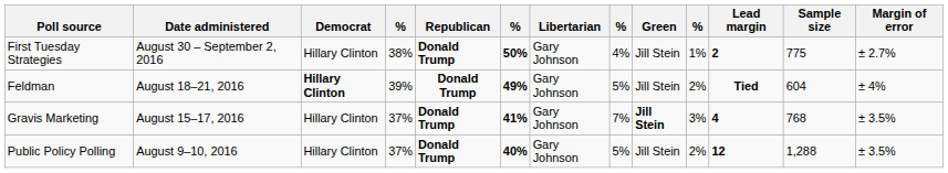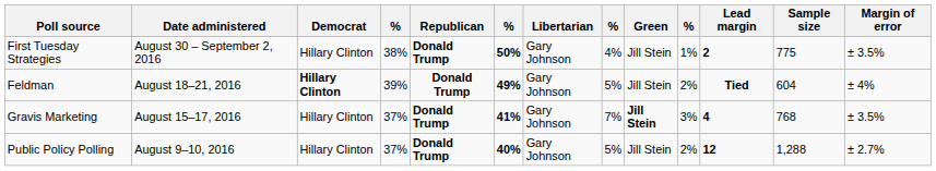First Tuesday Strategies | Margin of error: ± 2.7% -> ± 3.5%
Public Policy Polling | Margin of error: ± 3.5% -> ± 2.7%
